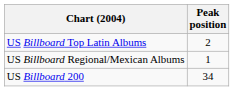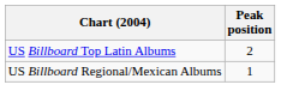- row: US Billboard 200 | 34
